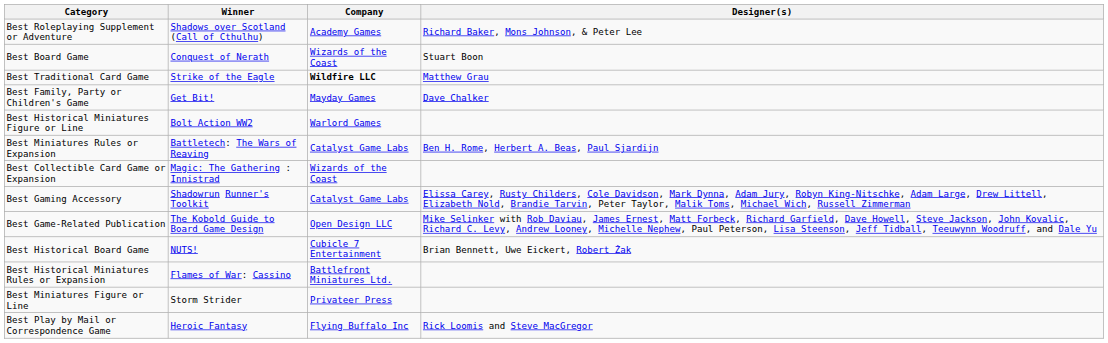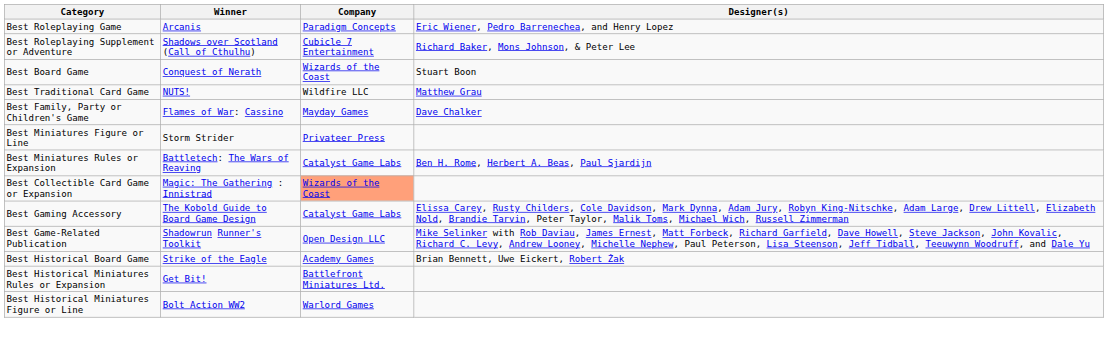+ row: Best Roleplaying Game | Arcanis | Paradigm Concepts | Eric Wiener, Pedro Barrenechea, and Henry Lopez
Best Roleplaying Supplement or Adventure | Company: Academy Games -> Cubicle 7 Entertainment
Best Traditional Card Game | Winner: Strike of the Eagle -> NUTS!
Best Traditional Card Game | Company: bold -> normal
Best Family, Party or Children's Game | Winner: Get Bit! -> Flames of War: Cassino
rows swapped: Best Miniatures Figure or Line <-> Best Historical Miniatures Figure or Line
Best Collectible Card Game or Expansion | Company: no background -> lightsalmon background
Best Gaming Accessory | Winner: Shadowrun Runner's Toolkit -> The Kobold Guide to Board Game Design
Best Game-Related Publication | Winner: The Kobold Guide to Board Game Design -> Shadowrun Runner's Toolkit
Best Historical Board Game | Winner: NUTS! -> Strike of the Eagle
Best Historical Board Game | Company: Cubicle 7 Entertainment -> Academy Games
Best Historical Miniatures Rules or Expansion | Winner: Flames of War: Cassino -> Get Bit!
- row: Best Play by Mail or Correspondence Game | Heroic Fantasy | Flying Buffalo Inc | Rick Loomis and Steve MacGregor
